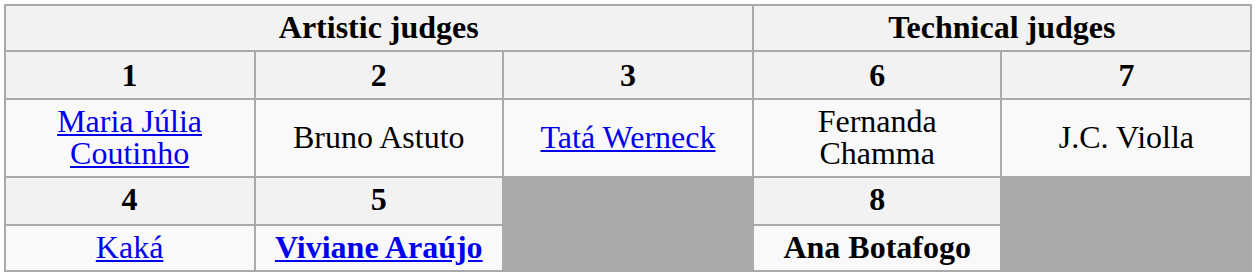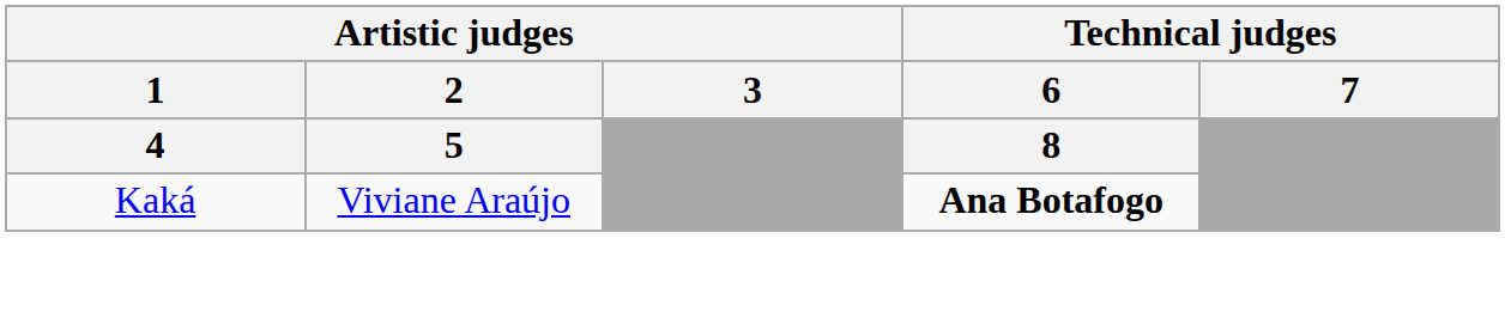- row: Maria Júlia Coutinho | Bruno Astuto | Tatá Werneck | Fernanda Chamma | J.C. Violla
Kaká | Artistic judges / 2: bold -> normal
